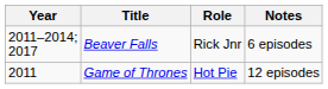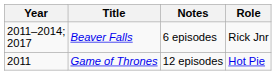columns swapped: Role <-> Notes
